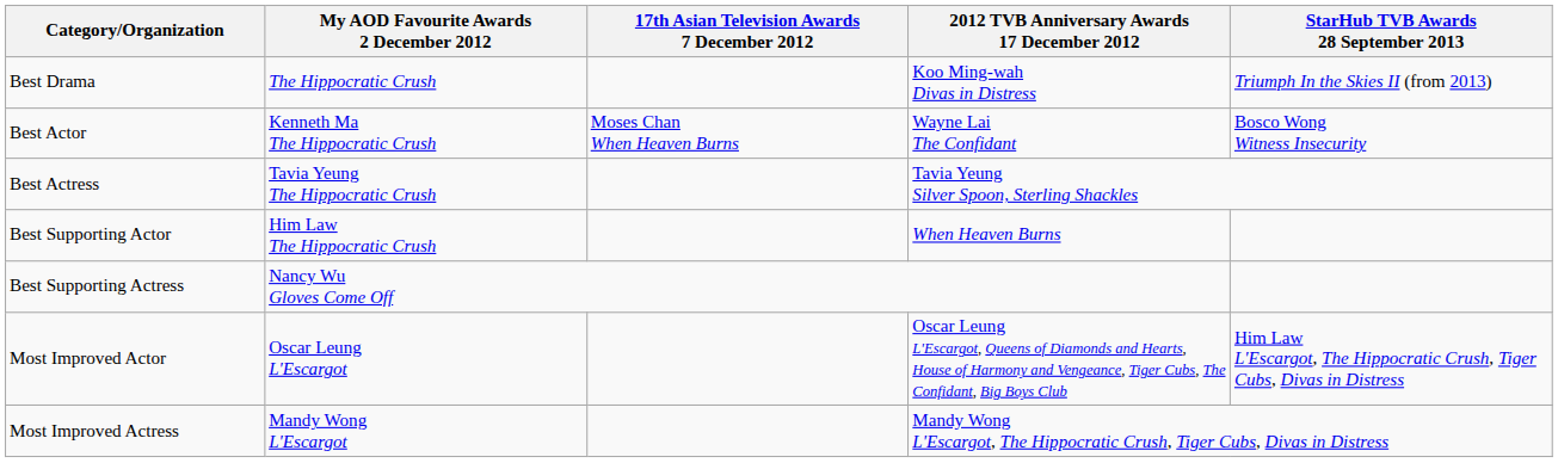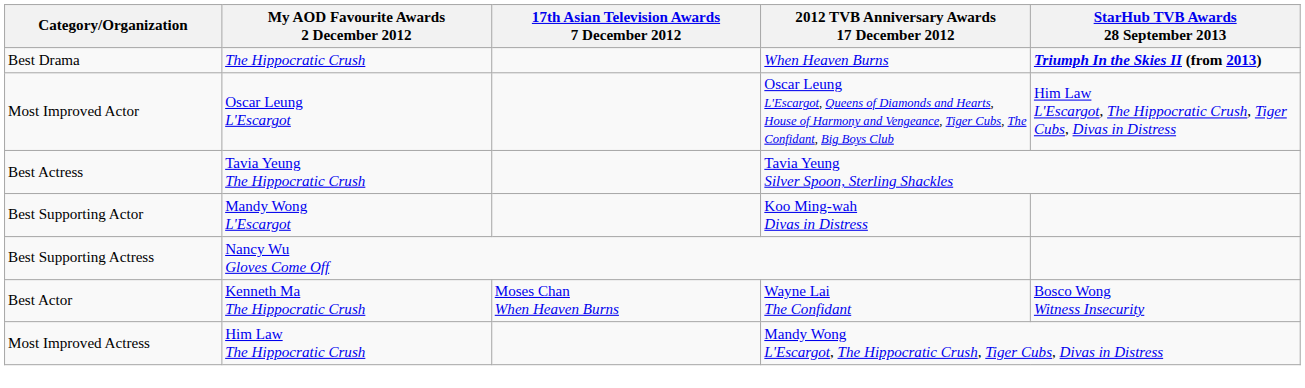Best Drama | 2012 TVB Anniversary Awards 17 December 2012: Koo Ming-wah Divas in Distress -> When Heaven Burns
Best Drama | StarHub TVB Awards 28 September 2013: normal -> bold
rows swapped: Best Actor <-> Most Improved Actor
Best Supporting Actor | My AOD Favourite Awards 2 December 2012: Him Law The Hippocratic Crush -> Mandy Wong L'Escargot
Best Supporting Actor | 2012 TVB Anniversary Awards 17 December 2012: When Heaven Burns -> Koo Ming-wah Divas in Distress
Most Improved Actress | My AOD Favourite Awards 2 December 2012: Mandy Wong L'Escargot -> Him Law The Hippocratic Crush
